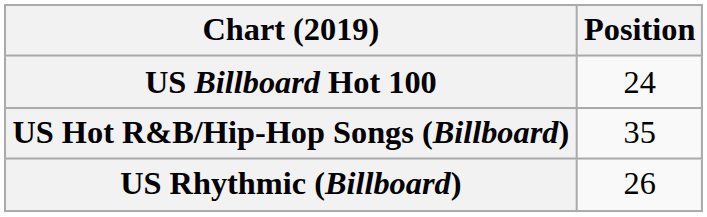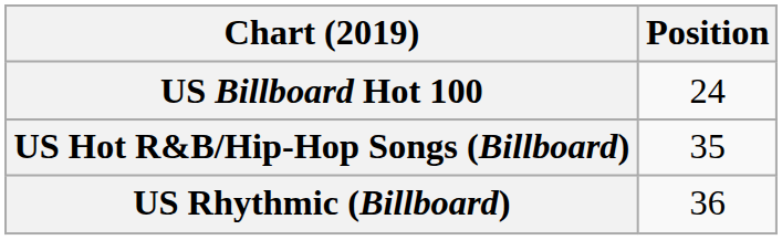US Rhythmic (Billboard) | Position: 26 -> 36
